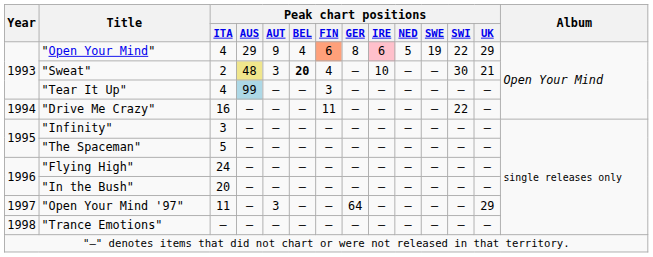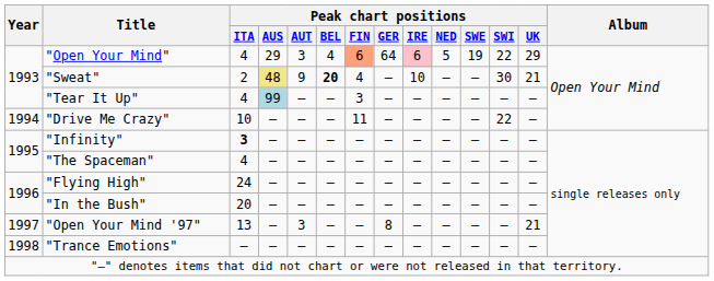"Open Your Mind" | Peak chart positions / AUT: 9 -> 3
"Open Your Mind" | Peak chart positions / GER: 8 -> 64
"Sweat" | Peak chart positions / AUT: 3 -> 9
"Drive Me Crazy" | Peak chart positions / ITA: 16 -> 10
"Infinity" | Peak chart positions / ITA: normal -> bold
"The Spaceman" | Peak chart positions / ITA: 5 -> 4
"Open Your Mind '97" | Peak chart positions / ITA: 11 -> 13
"Open Your Mind '97" | Peak chart positions / GER: 64 -> 8
"Open Your Mind '97" | Peak chart positions / UK: 29 -> 21
